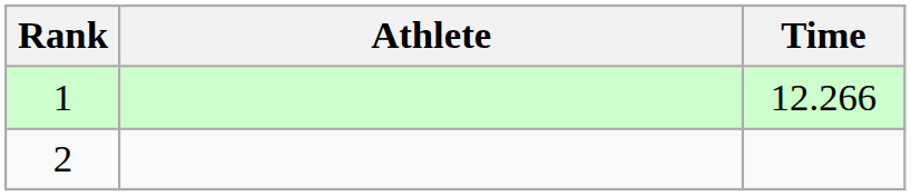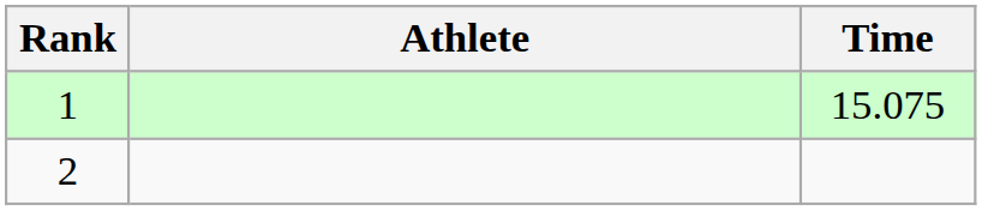1 | Time: 12.266 -> 15.075
